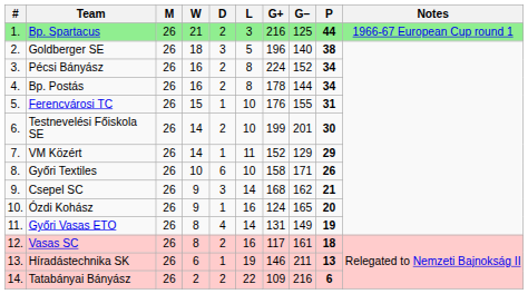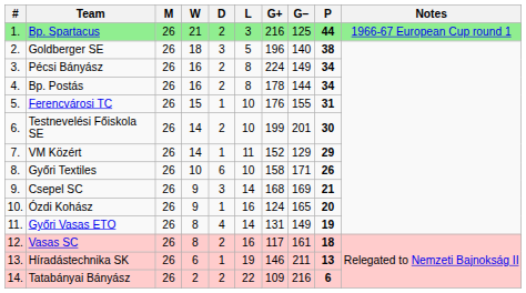Pécsi Bányász | G−: 152 -> 149
Csepel SC | G−: 162 -> 169
